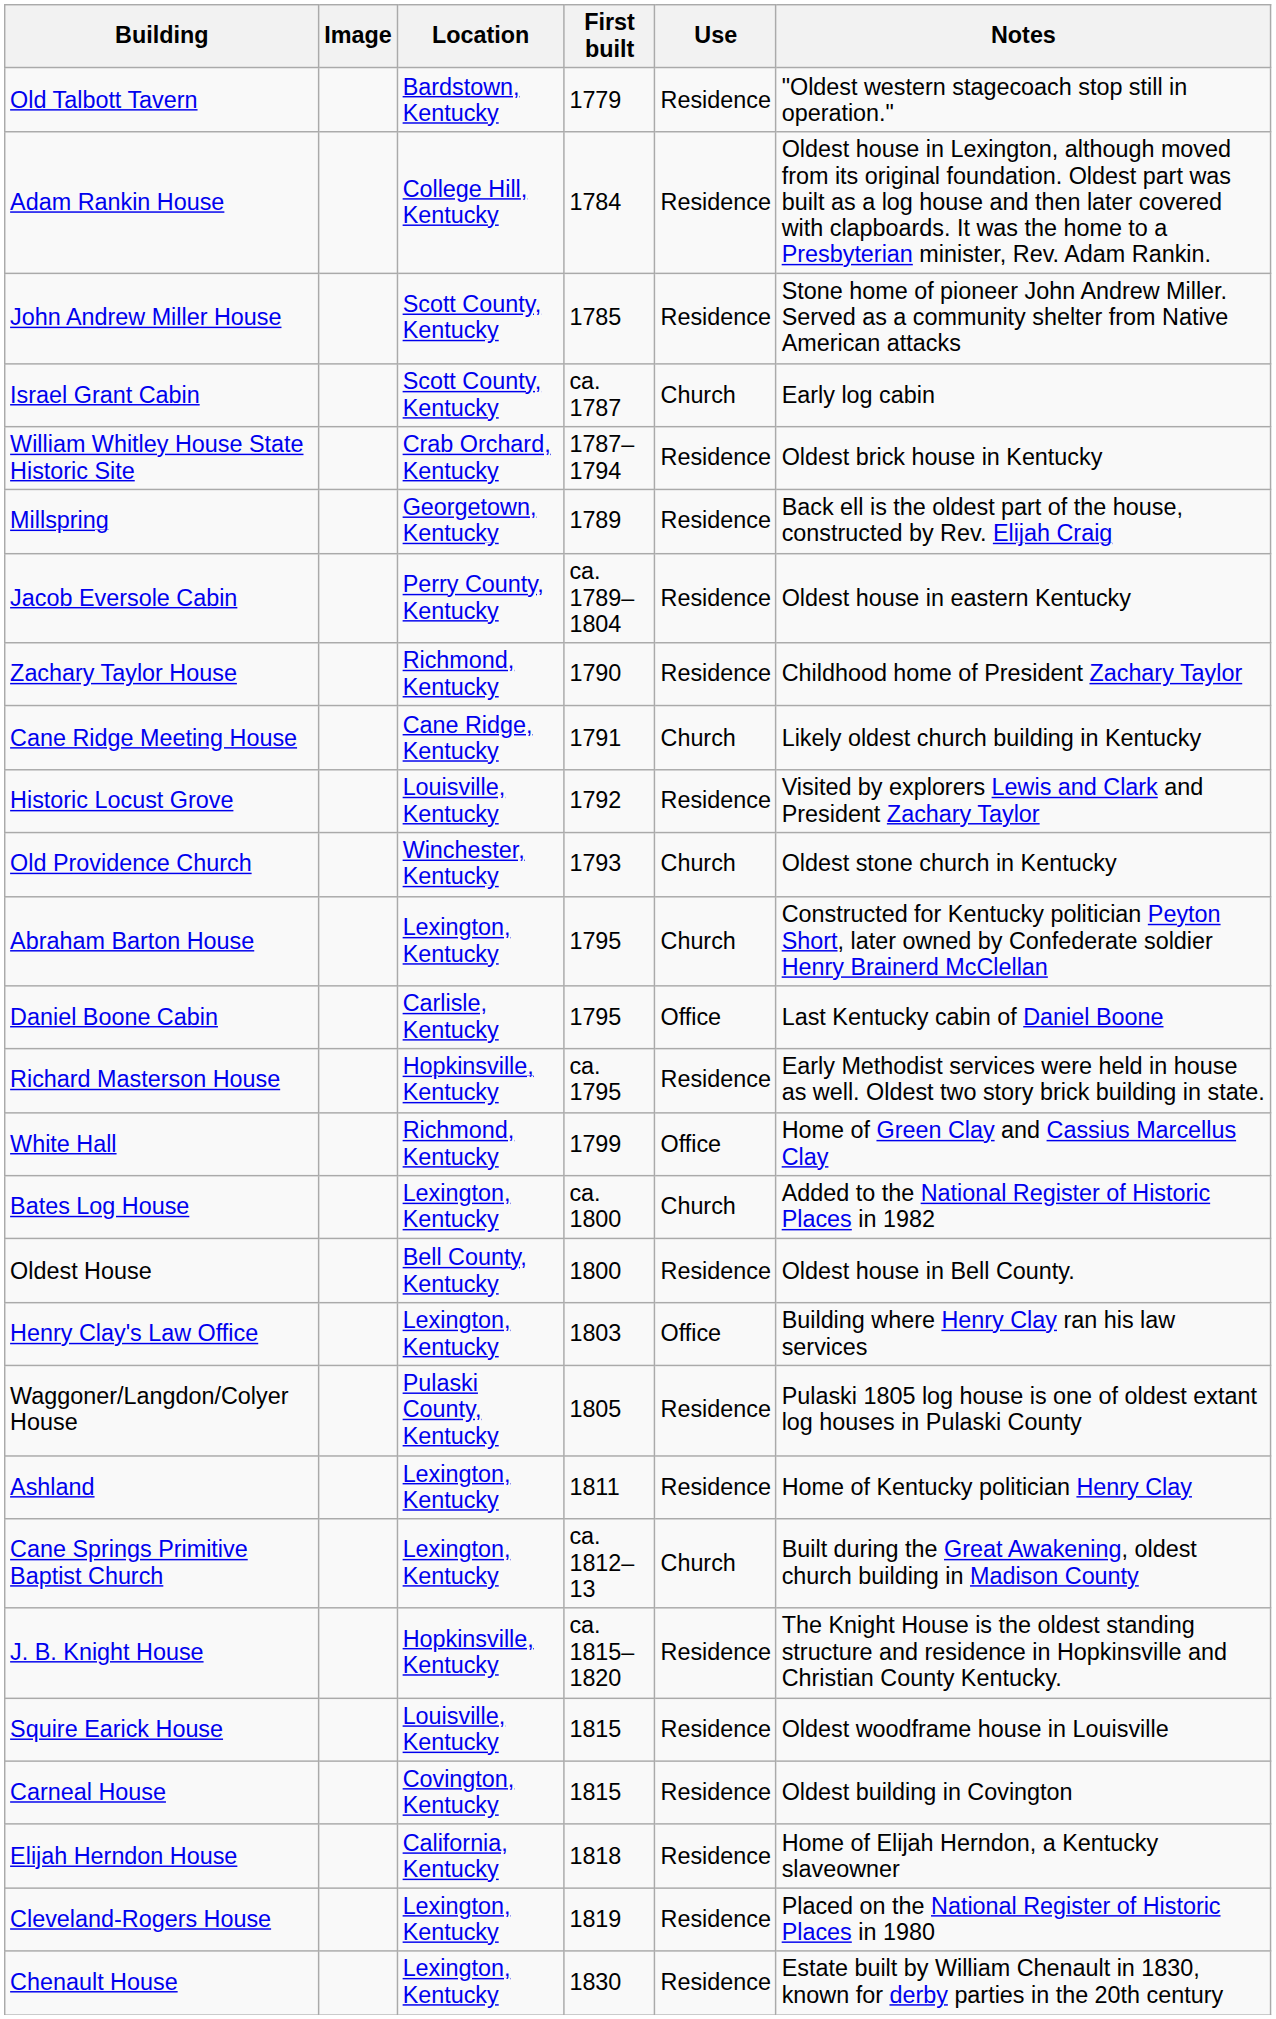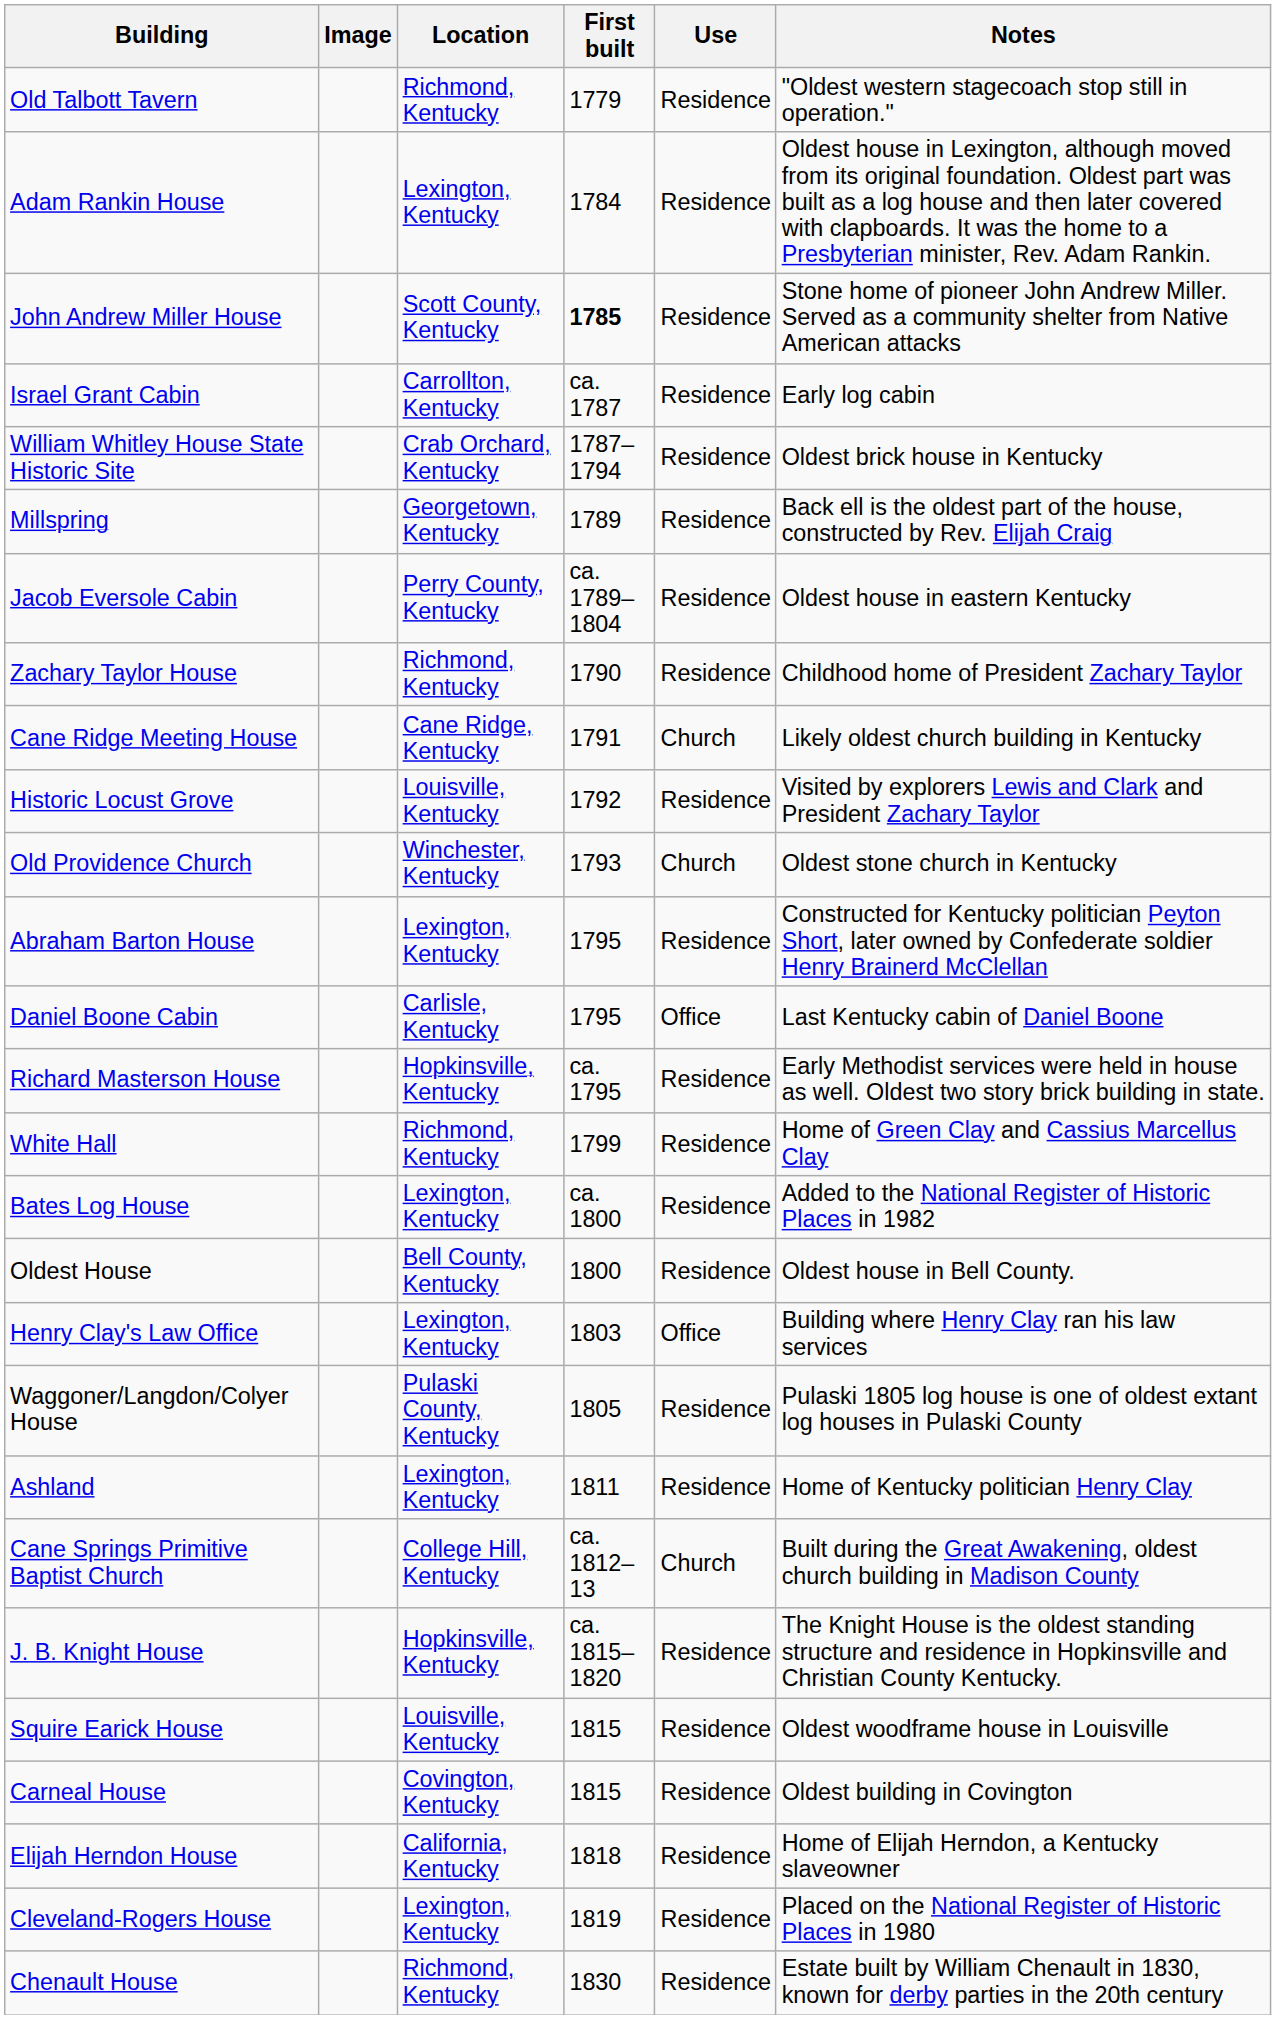Old Talbott Tavern | Location: Bardstown, Kentucky -> Richmond, Kentucky
Adam Rankin House | Location: College Hill, Kentucky -> Lexington, Kentucky
John Andrew Miller House | First built: normal -> bold
Israel Grant Cabin | Location: Scott County, Kentucky -> Carrollton, Kentucky
Israel Grant Cabin | Use: Church -> Residence
Abraham Barton House | Use: Church -> Residence
White Hall | Use: Office -> Residence
Bates Log House | Use: Church -> Residence
Cane Springs Primitive Baptist Church | Location: Lexington, Kentucky -> College Hill, Kentucky
Chenault House | Location: Lexington, Kentucky -> Richmond, Kentucky
